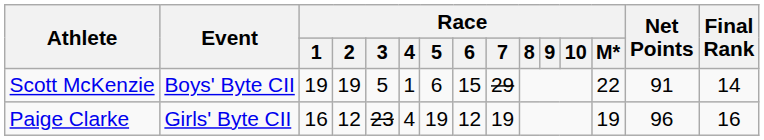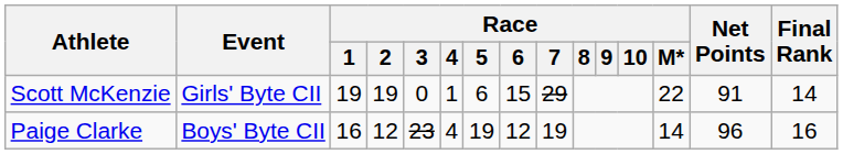Scott McKenzie | Event: Boys' Byte CII -> Girls' Byte CII
Scott McKenzie | Race / 3: 5 -> 0
Paige Clarke | Event: Girls' Byte CII -> Boys' Byte CII
Paige Clarke | Race / M*: 19 -> 14
